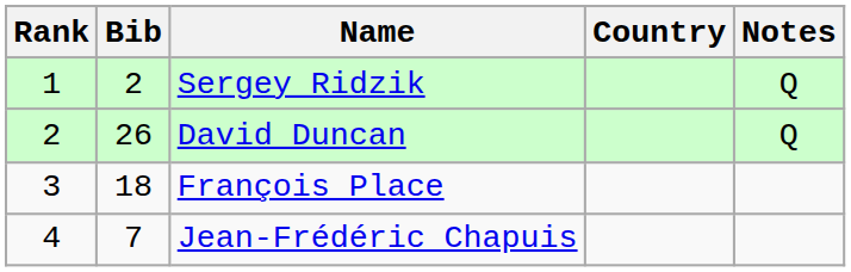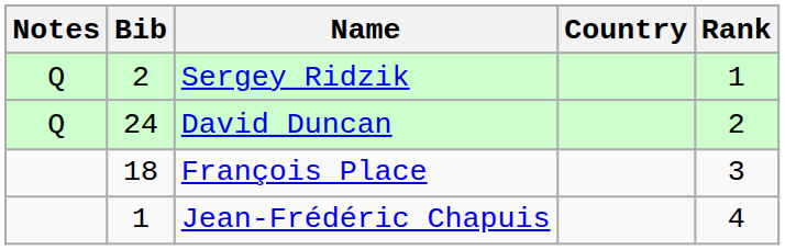columns swapped: Rank <-> Notes
David Duncan | Bib: 26 -> 24
Jean-Frédéric Chapuis | Bib: 7 -> 1
